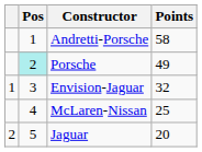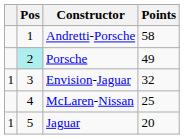Jaguar | column 1: 2 -> 1
